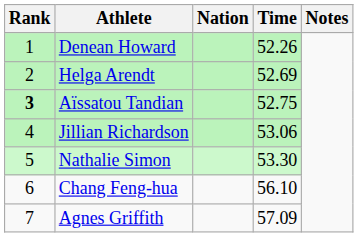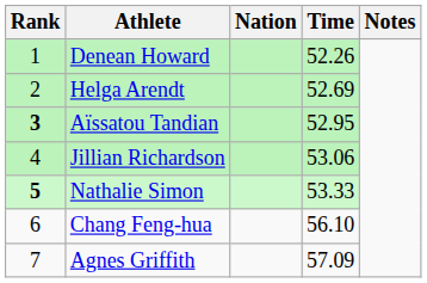Aïssatou Tandian | Time: 52.75 -> 52.95
Nathalie Simon | Rank: normal -> bold
Nathalie Simon | Time: 53.30 -> 53.33
